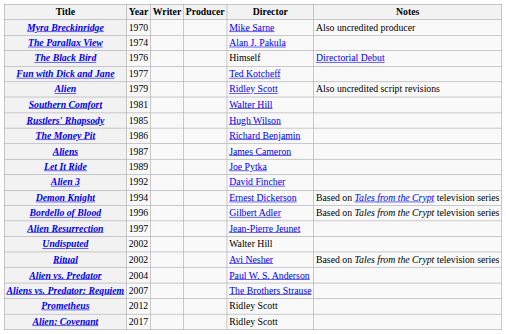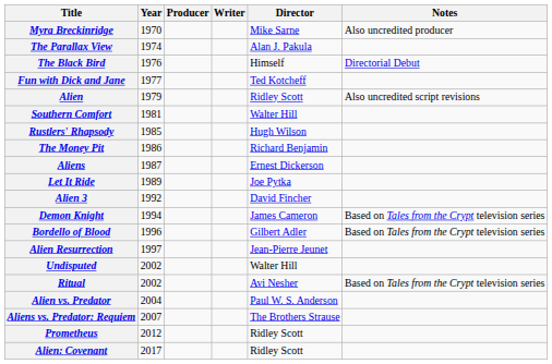columns swapped: Writer <-> Producer
Aliens | Director: James Cameron -> Ernest Dickerson
Demon Knight | Director: Ernest Dickerson -> James Cameron
